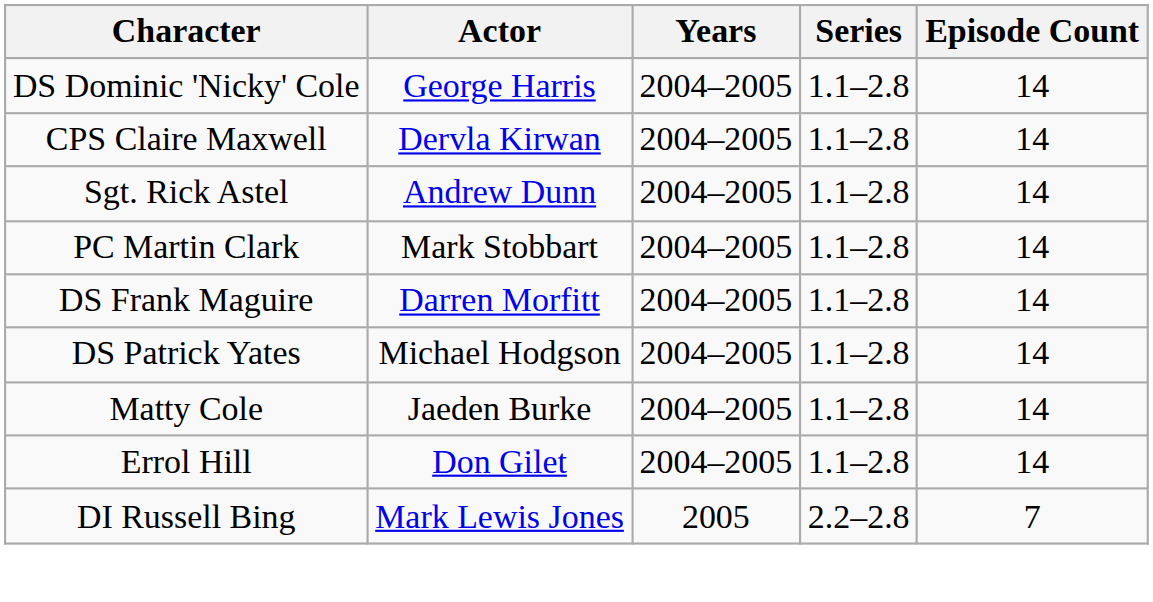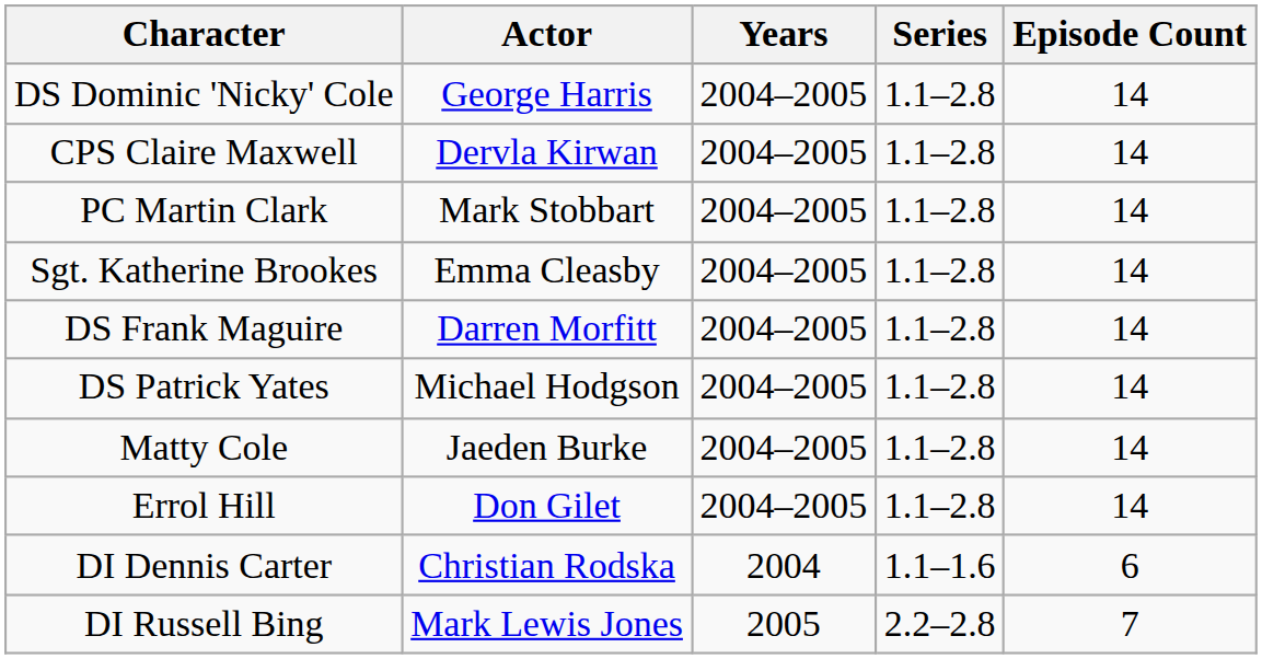- row: Sgt. Rick Astel | Andrew Dunn | 2004–2005 | 1.1–2.8 | 14
+ row: Sgt. Katherine Brookes | Emma Cleasby | 2004–2005 | 1.1–2.8 | 14
+ row: DI Dennis Carter | Christian Rodska | 2004 | 1.1–1.6 | 6
